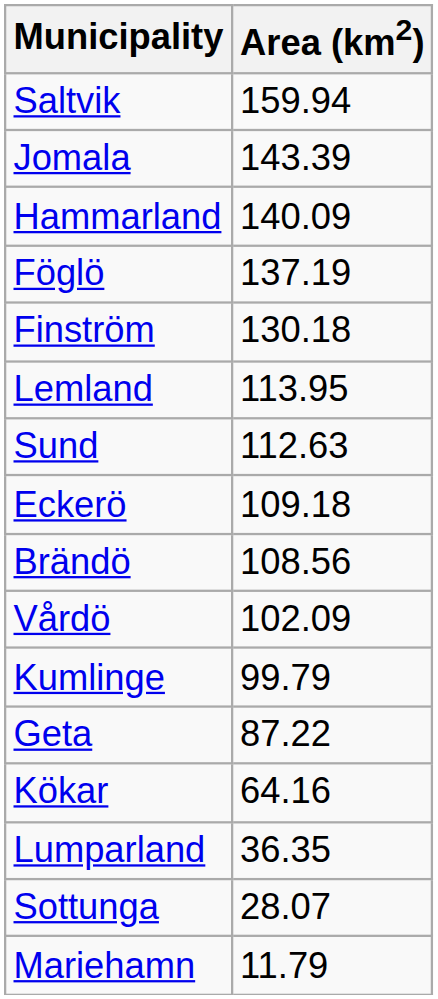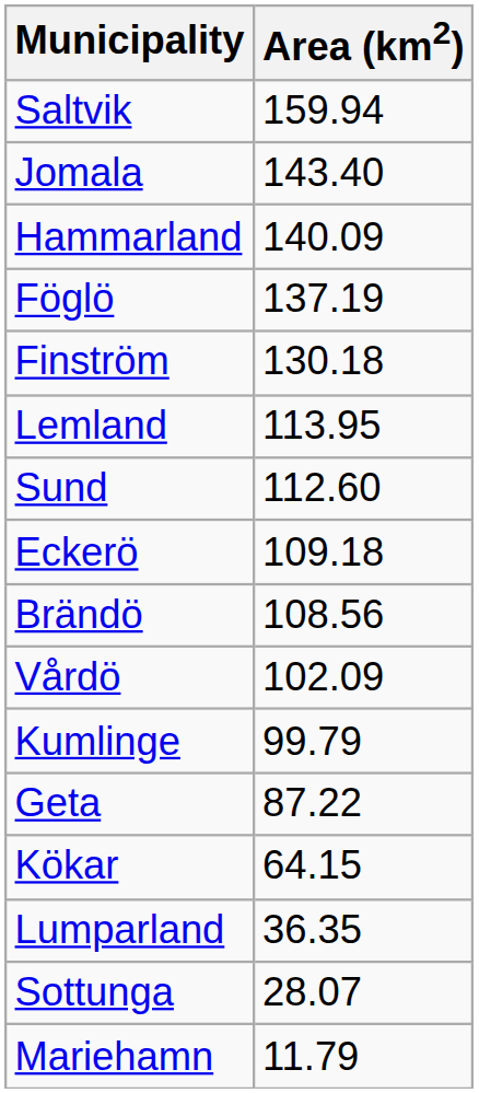Jomala | Area (km2): 143.39 -> 143.40
Sund | Area (km2): 112.63 -> 112.60
Kökar | Area (km2): 64.16 -> 64.15
